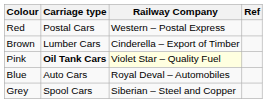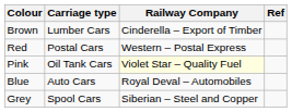rows swapped: Red <-> Brown
Pink | Carriage type: bold -> normal
